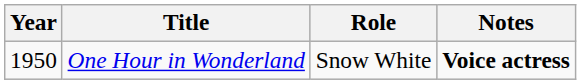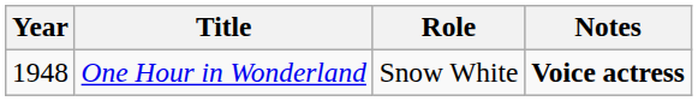One Hour in Wonderland | Year: 1950 -> 1948
